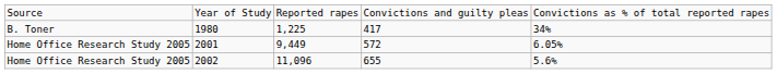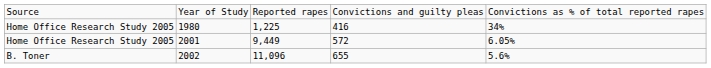1980 | column 1: B. Toner -> Home Office Research Study 2005
1980 | column 4: 417 -> 416
2002 | column 1: Home Office Research Study 2005 -> B. Toner
